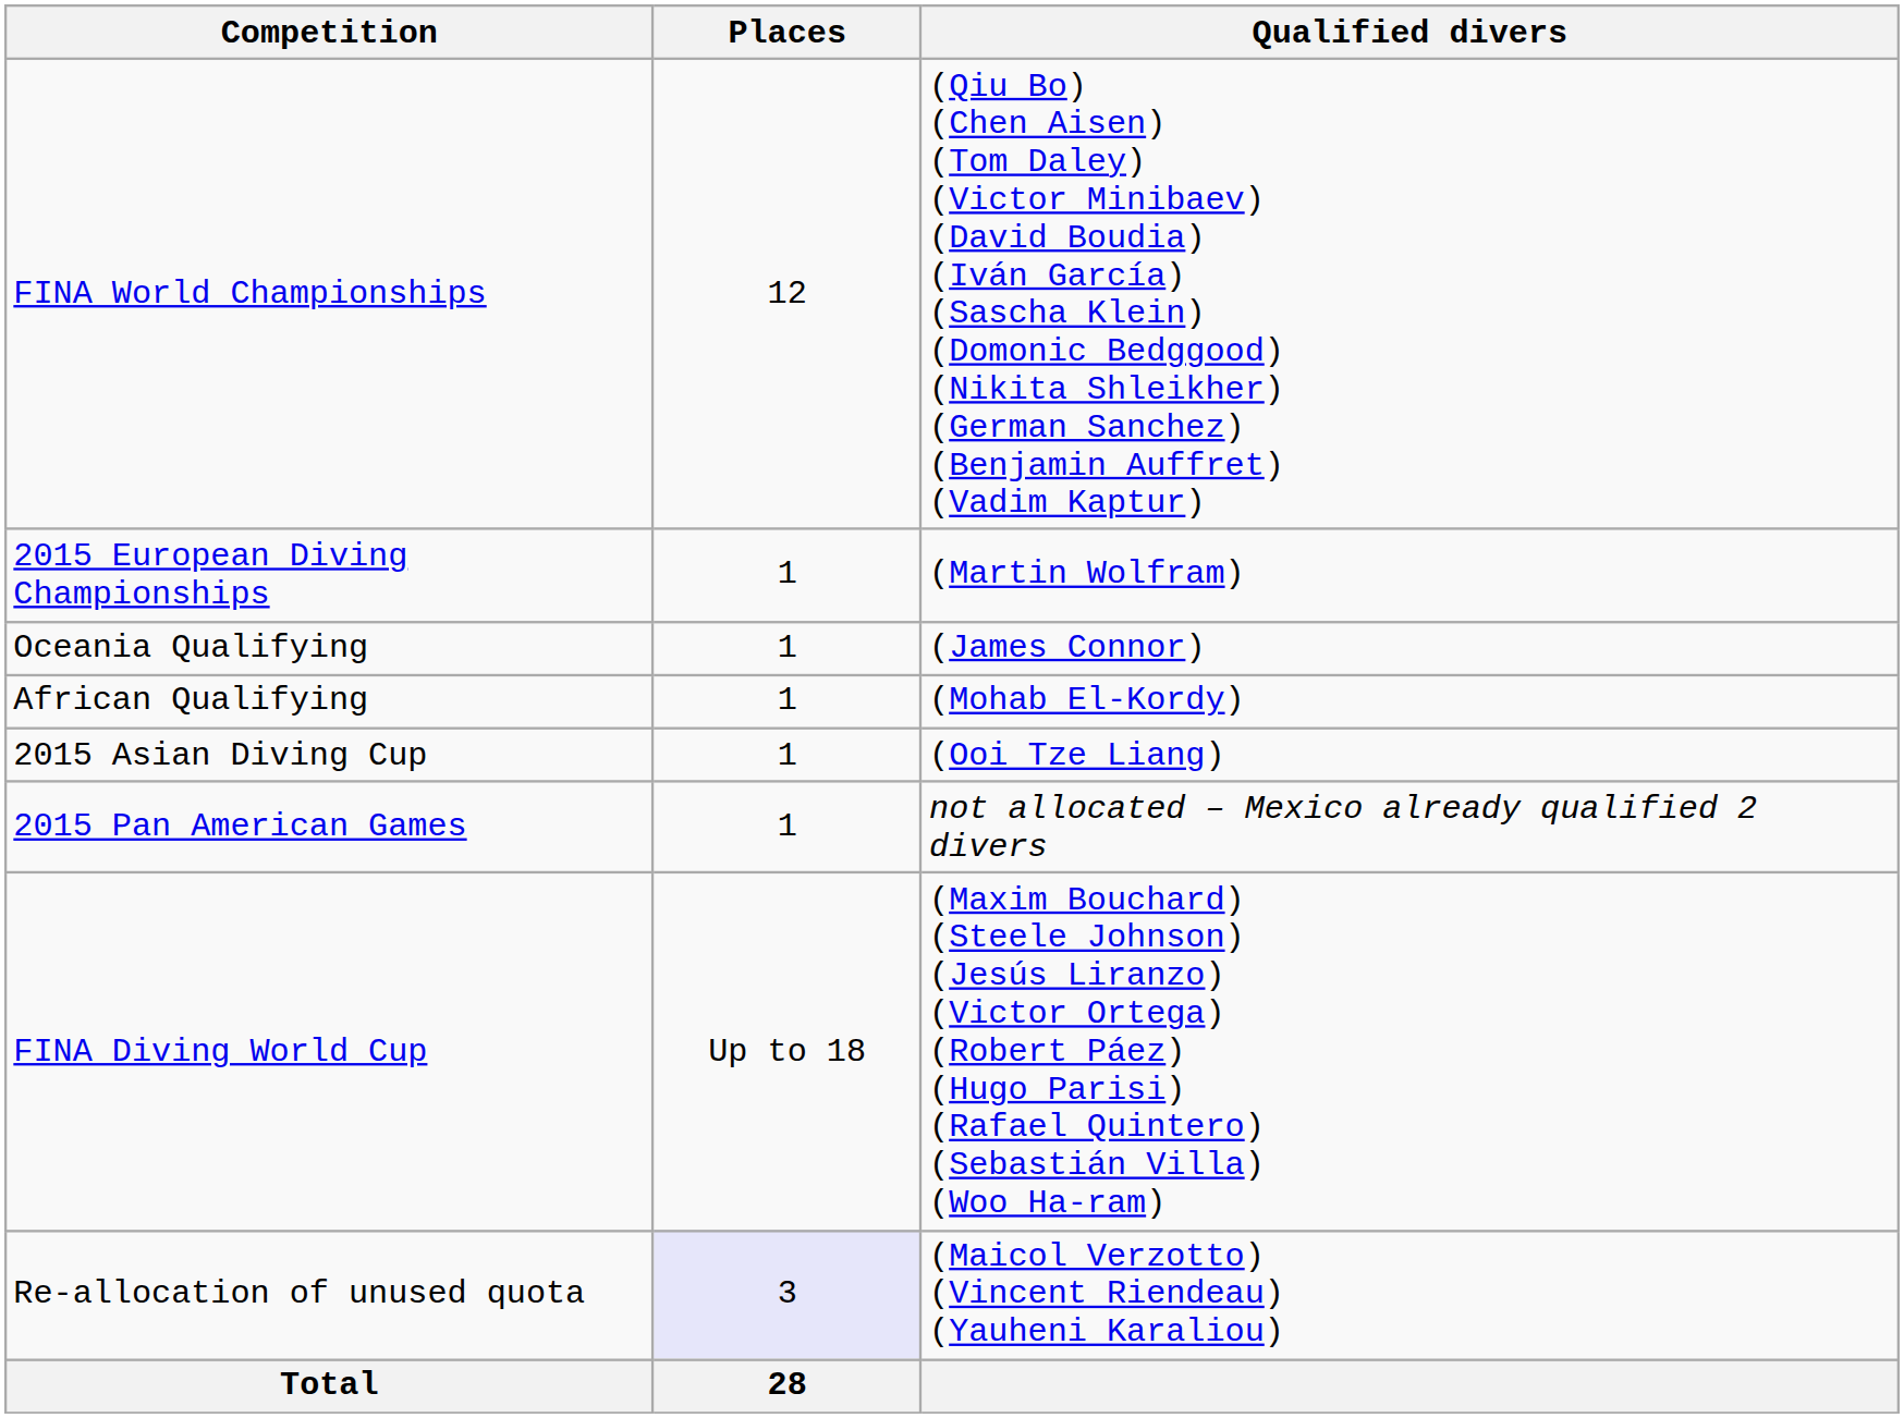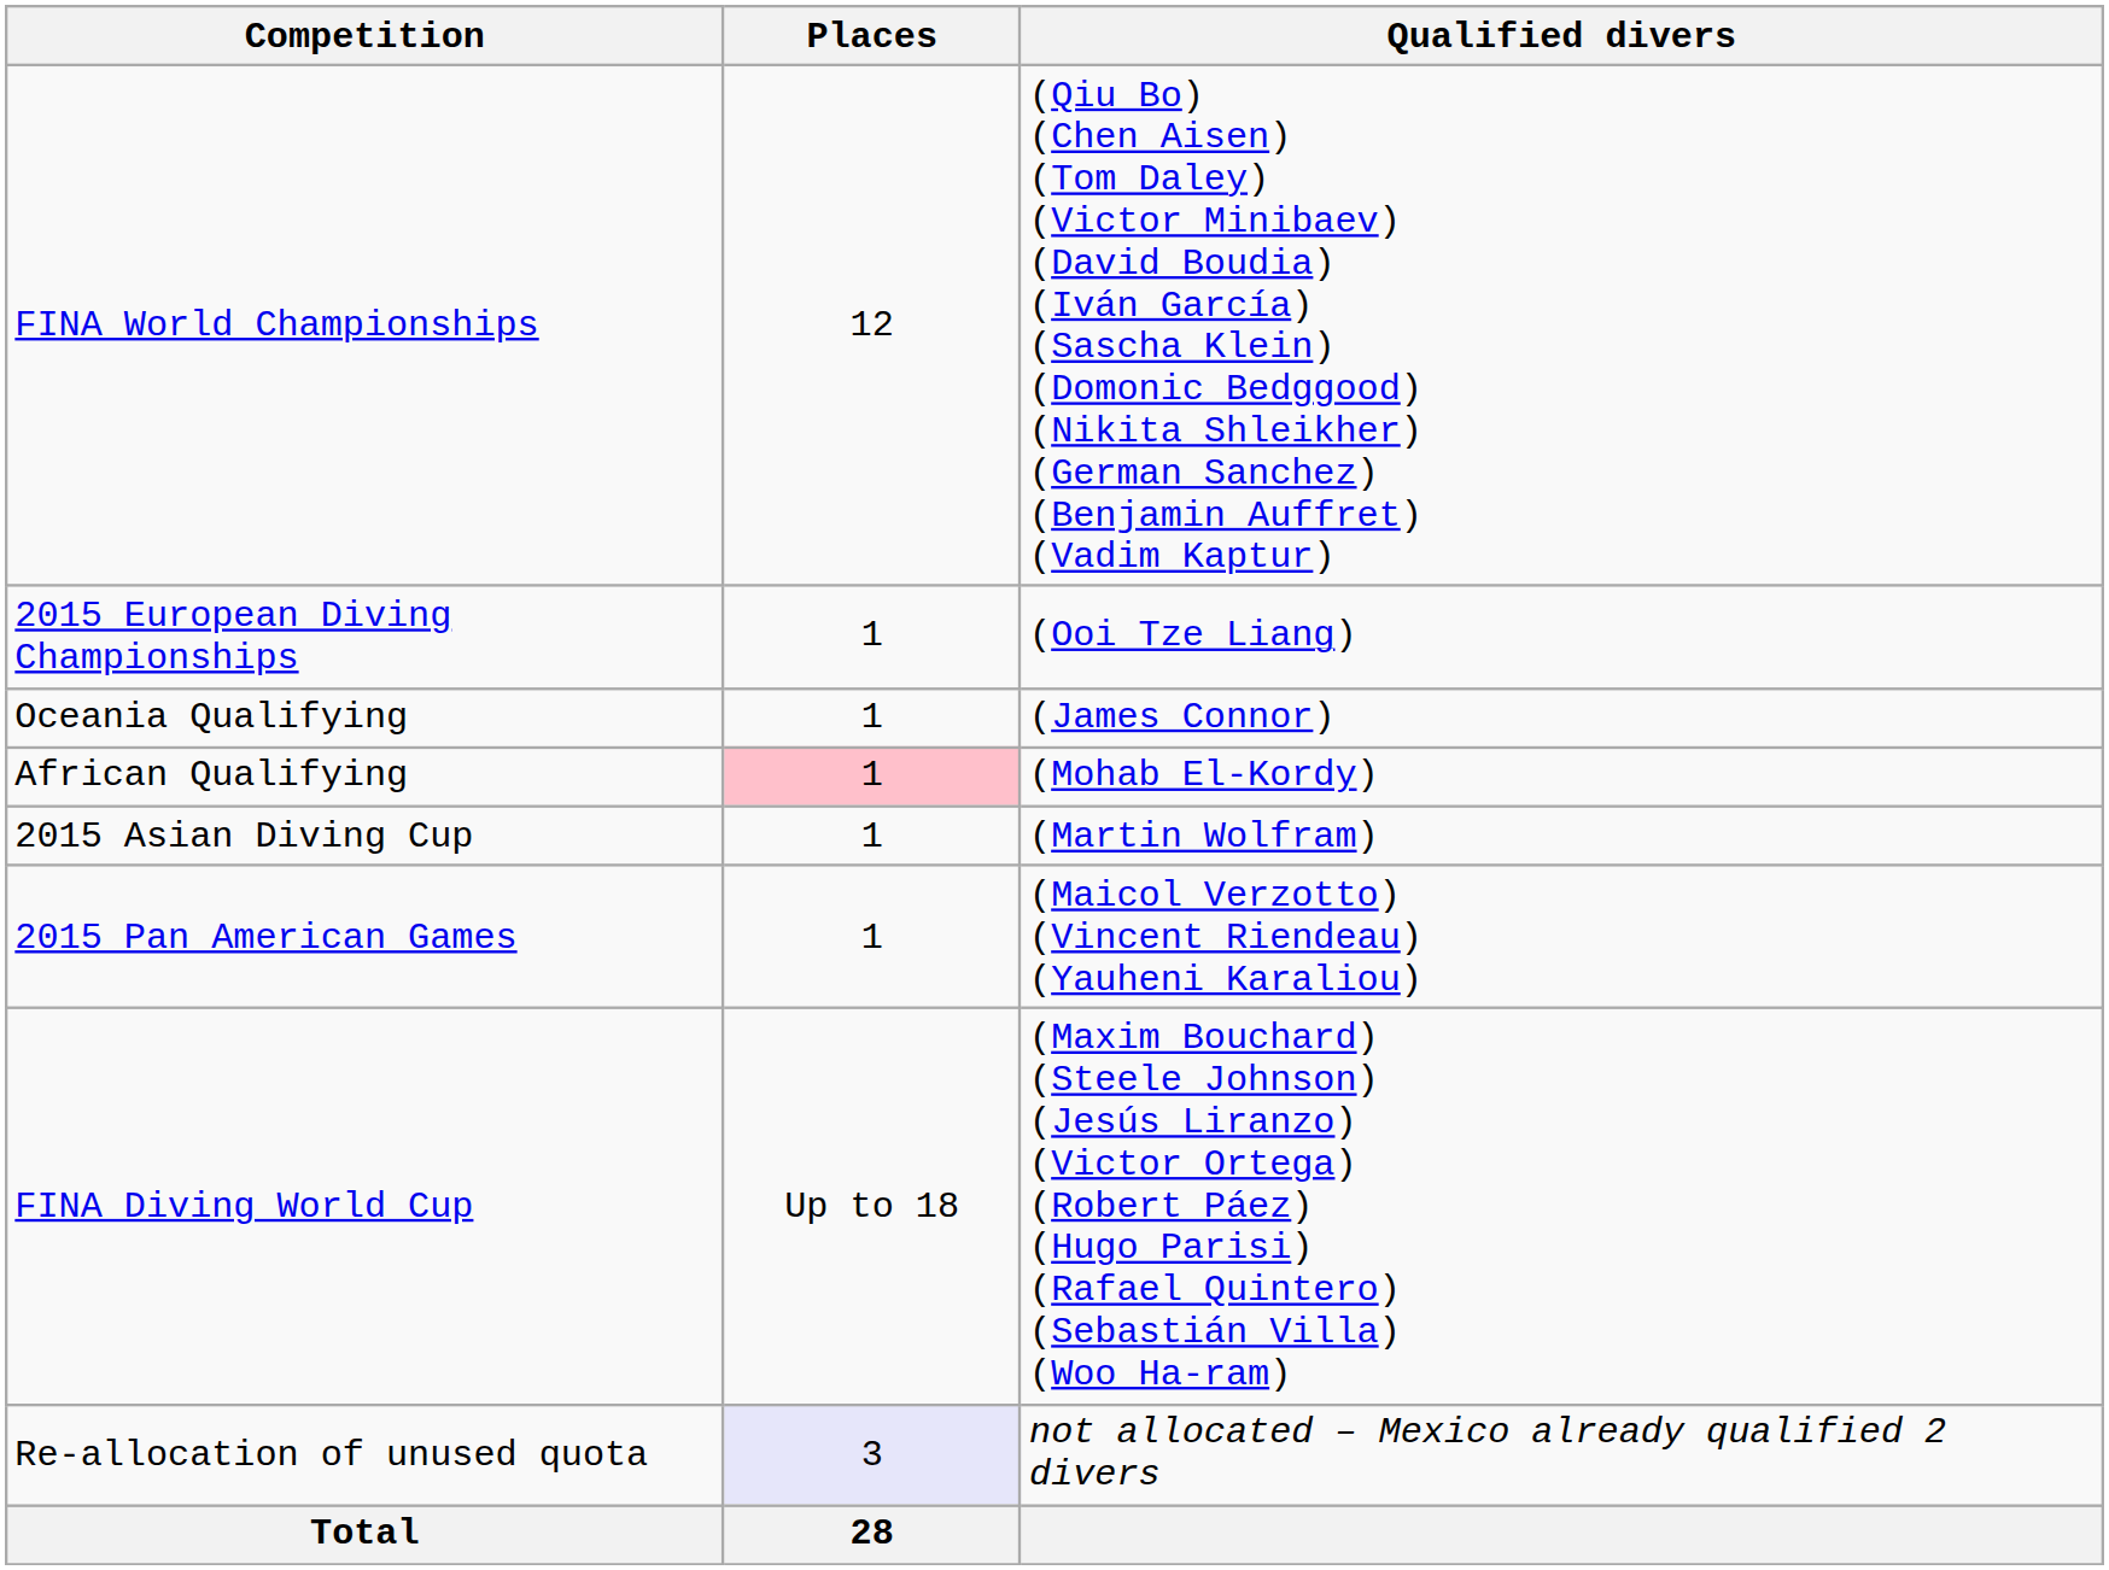2015 European Diving Championships | Qualified divers: (Martin Wolfram) -> (Ooi Tze Liang)
African Qualifying | Places: no background -> pink background
2015 Asian Diving Cup | Qualified divers: (Ooi Tze Liang) -> (Martin Wolfram)
2015 Pan American Games | Qualified divers: not allocated – Mexico already qualified 2 divers -> (Maicol Verzotto) (Vincent Riendeau) (Yauheni Karaliou)
Re-allocation of unused quota | Qualified divers: (Maicol Verzotto) (Vincent Riendeau) (Yauheni Karaliou) -> not allocated – Mexico already qualified 2 divers
